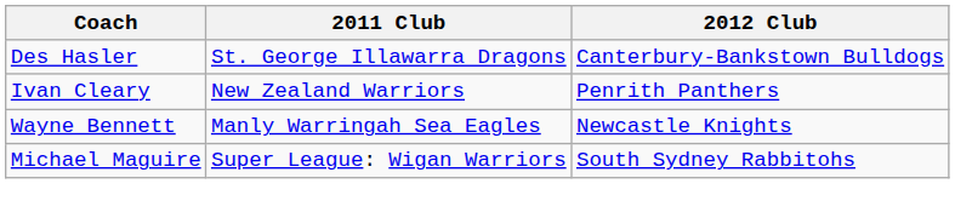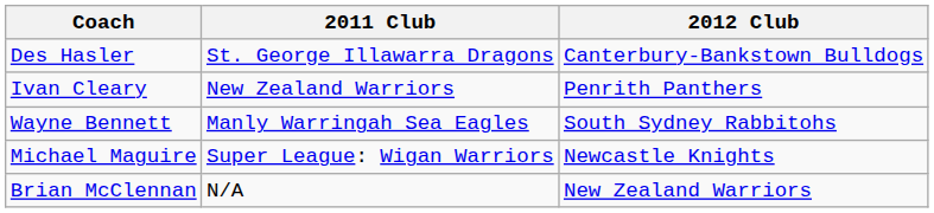Wayne Bennett | 2012 Club: Newcastle Knights -> South Sydney Rabbitohs
Michael Maguire | 2012 Club: South Sydney Rabbitohs -> Newcastle Knights
+ row: Brian McClennan | N/A | New Zealand Warriors
